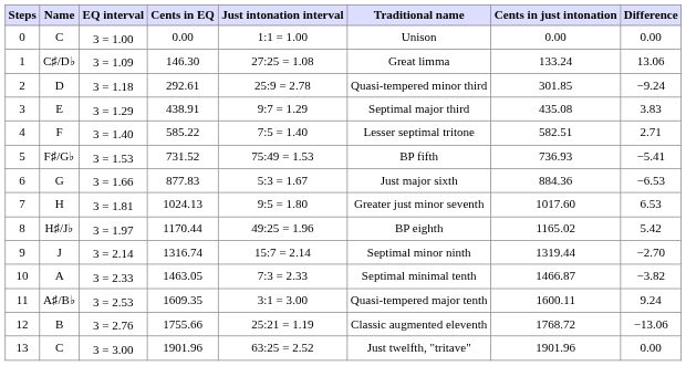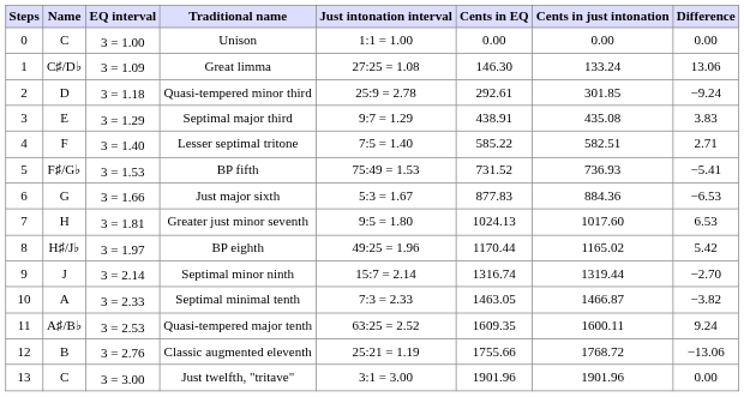columns swapped: Cents in EQ <-> Traditional name
11 | Just intonation interval: 3:1 = 3.00 -> 63:25 = 2.52
13 | Just intonation interval: 63:25 = 2.52 -> 3:1 = 3.00
